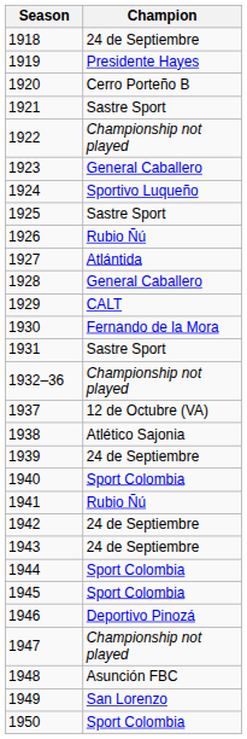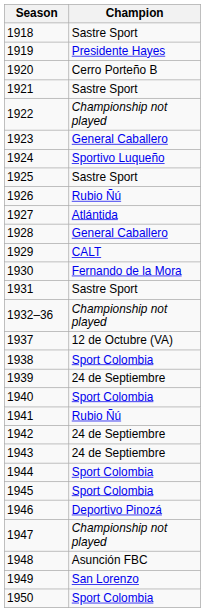1918 | Champion: 24 de Septiembre -> Sastre Sport
1938 | Champion: Atlético Sajonia -> Sport Colombia
